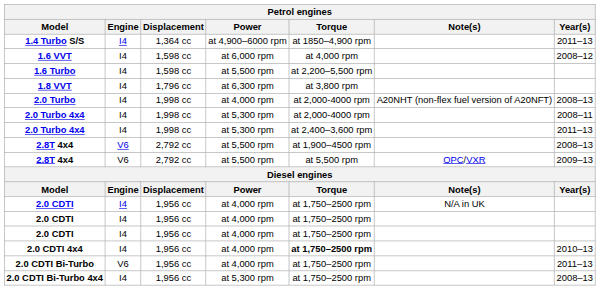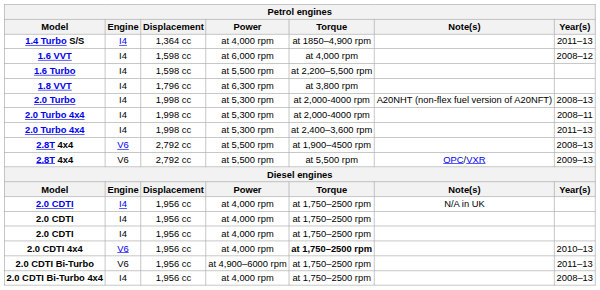1.4 Turbo S/S | Power: at 4,900–6000 rpm -> at 4,000 rpm
2.0 Turbo | Power: at 4,000 rpm -> at 5,300 rpm
2.0 CDTI 4x4 | Engine: I4 -> V6
2.0 CDTI Bi-Turbo | Power: at 4,000 rpm -> at 4,900–6000 rpm
2.0 CDTI Bi-Turbo 4x4 | Power: at 5,300 rpm -> at 4,000 rpm
